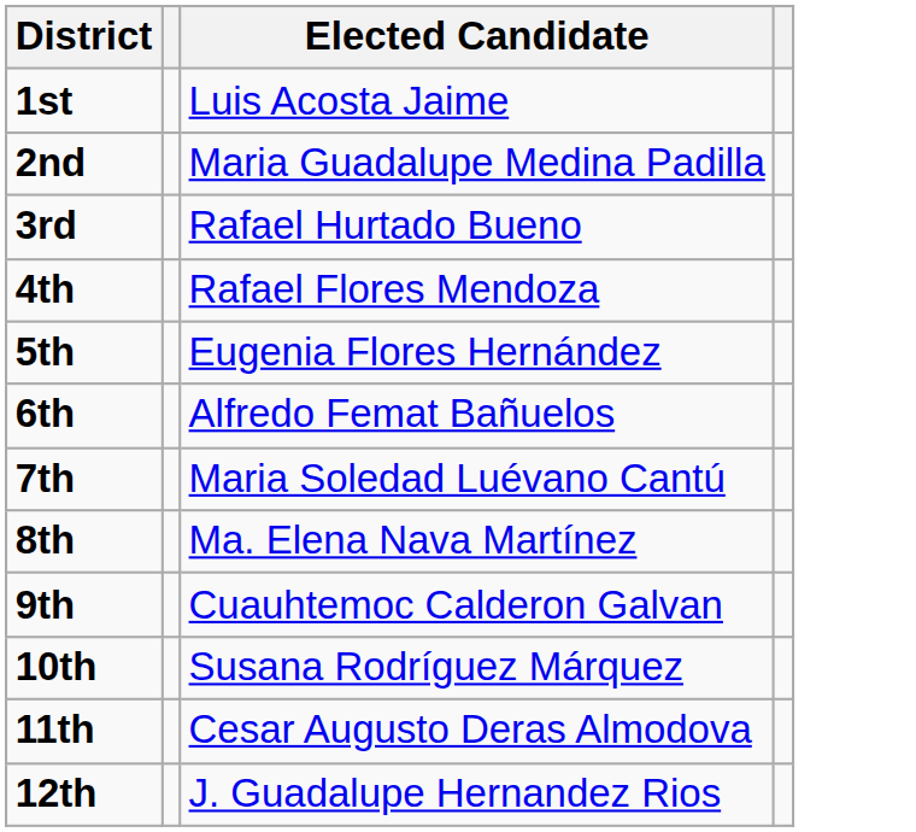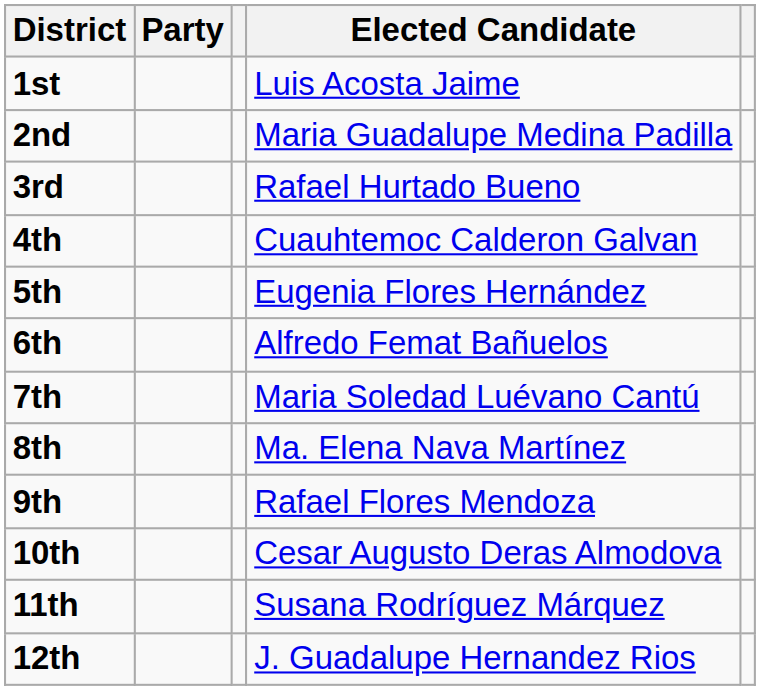+ column: Party
4th | Elected Candidate: Rafael Flores Mendoza -> Cuauhtemoc Calderon Galvan
9th | Elected Candidate: Cuauhtemoc Calderon Galvan -> Rafael Flores Mendoza
10th | Elected Candidate: Susana Rodríguez Márquez -> Cesar Augusto Deras Almodova
11th | Elected Candidate: Cesar Augusto Deras Almodova -> Susana Rodríguez Márquez
